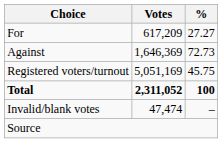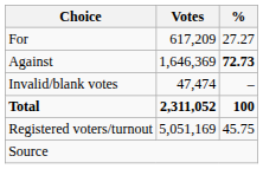Against | %: normal -> bold
rows swapped: Invalid/blank votes <-> Registered voters/turnout
